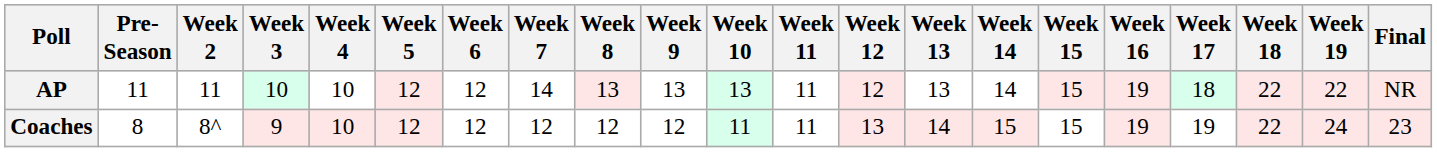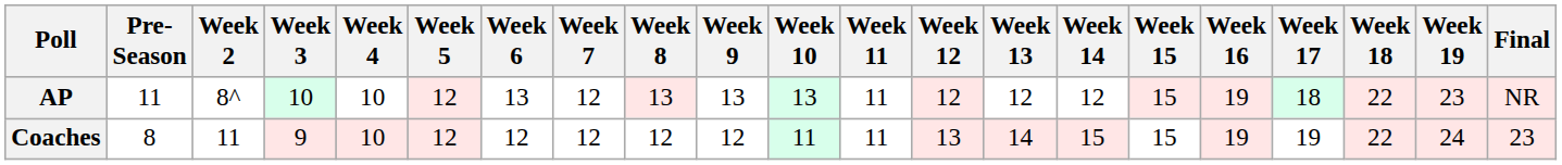AP | Week 2: 11 -> 8^
AP | Week 6: 12 -> 13
AP | Week 7: 14 -> 12
AP | Week 13: 13 -> 12
AP | Week 14: 14 -> 12
AP | Week 19: 22 -> 23
Coaches | Week 2: 8^ -> 11
